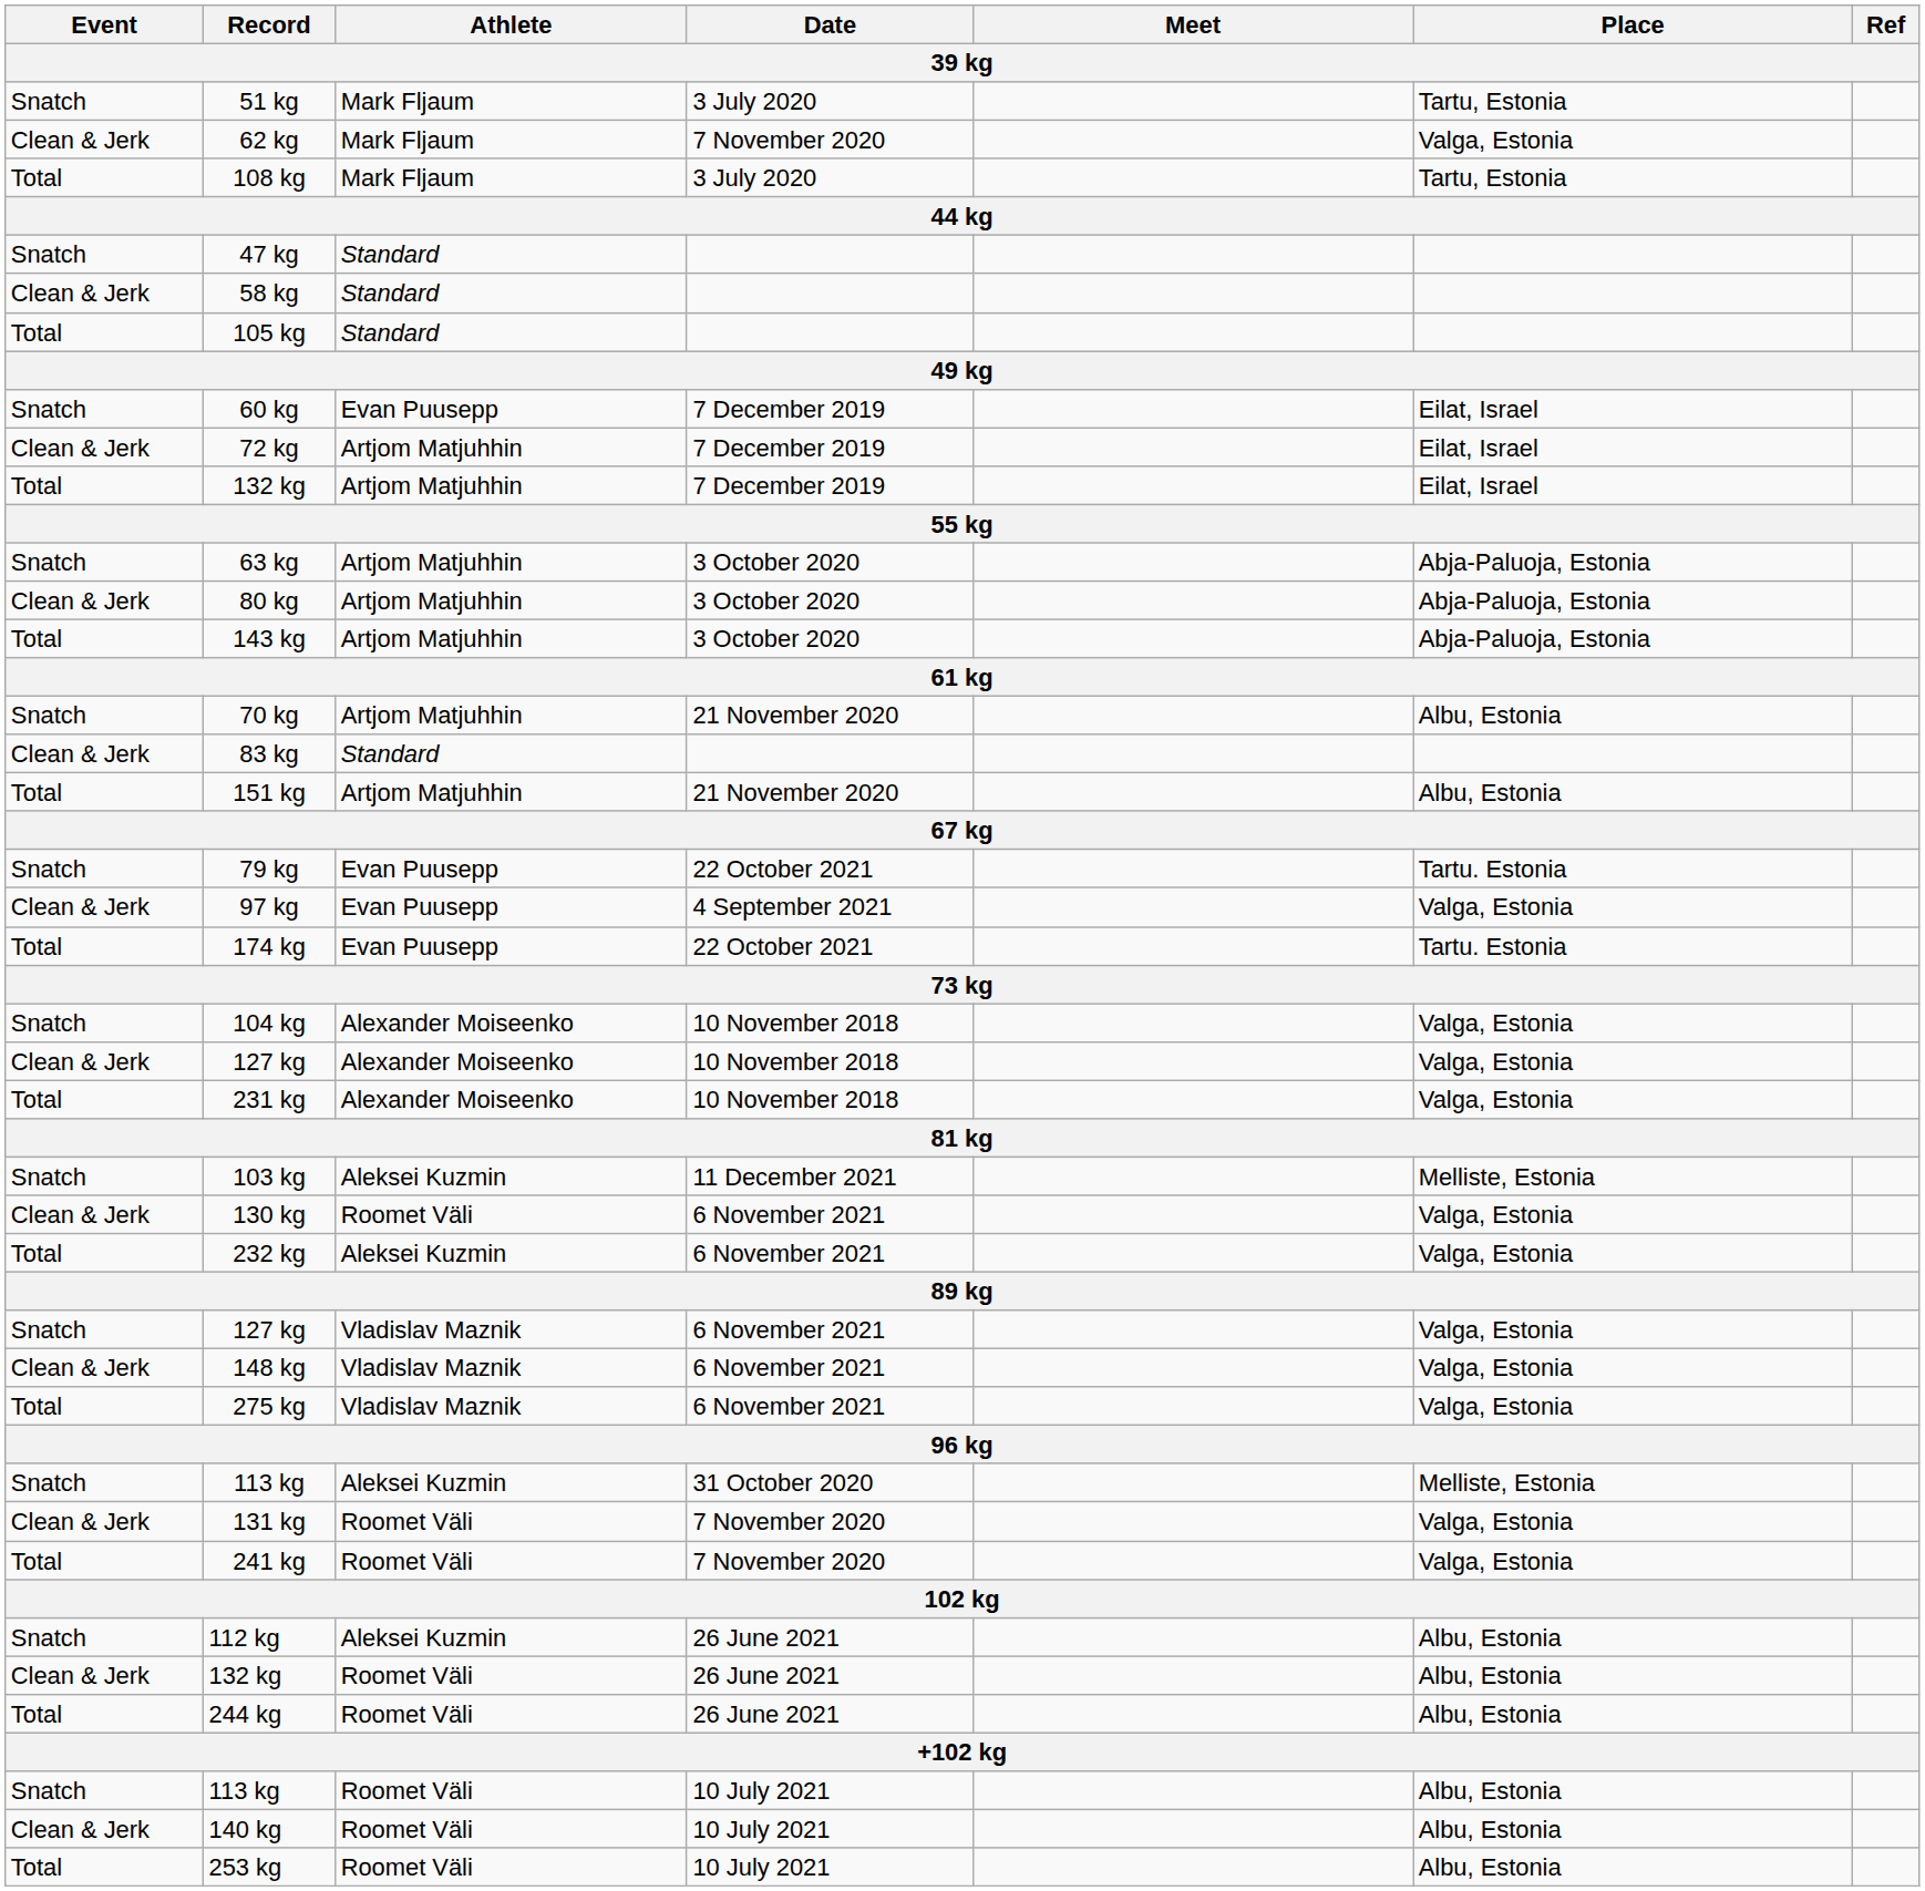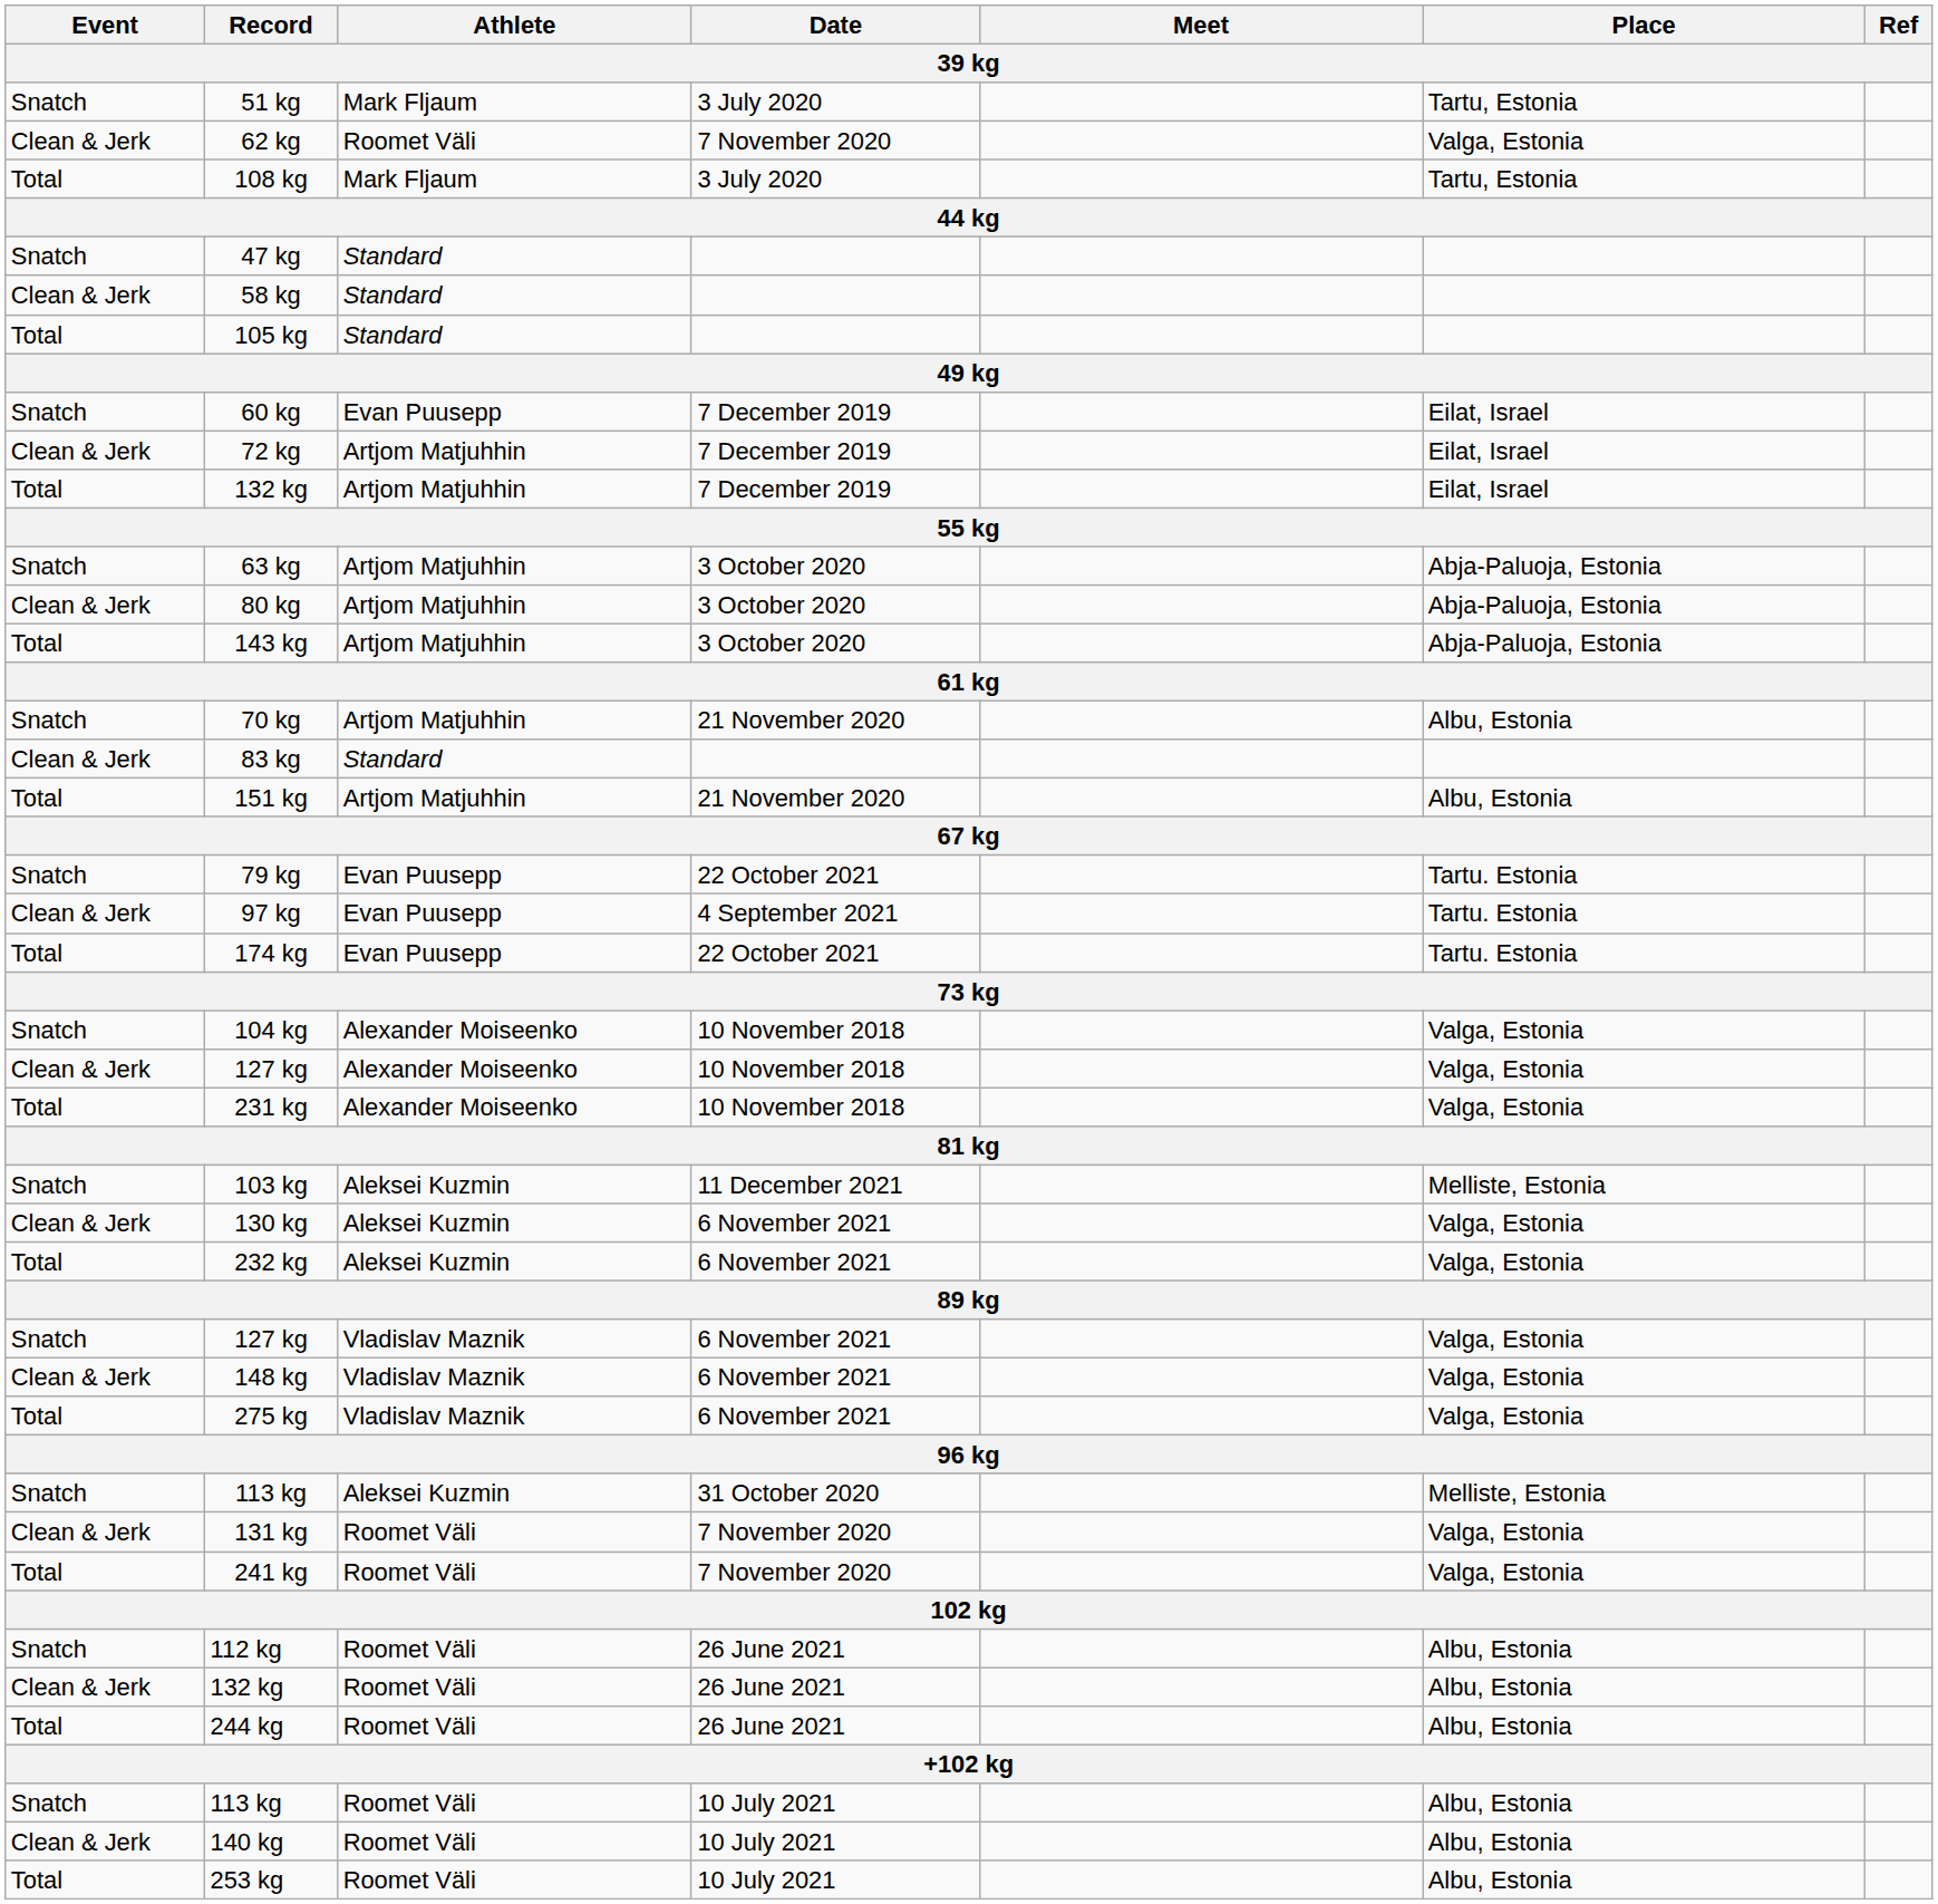62 kg | Athlete: Mark Fljaum -> Roomet Väli
97 kg | Place: Valga, Estonia -> Tartu. Estonia
130 kg | Athlete: Roomet Väli -> Aleksei Kuzmin
112 kg | Athlete: Aleksei Kuzmin -> Roomet Väli
